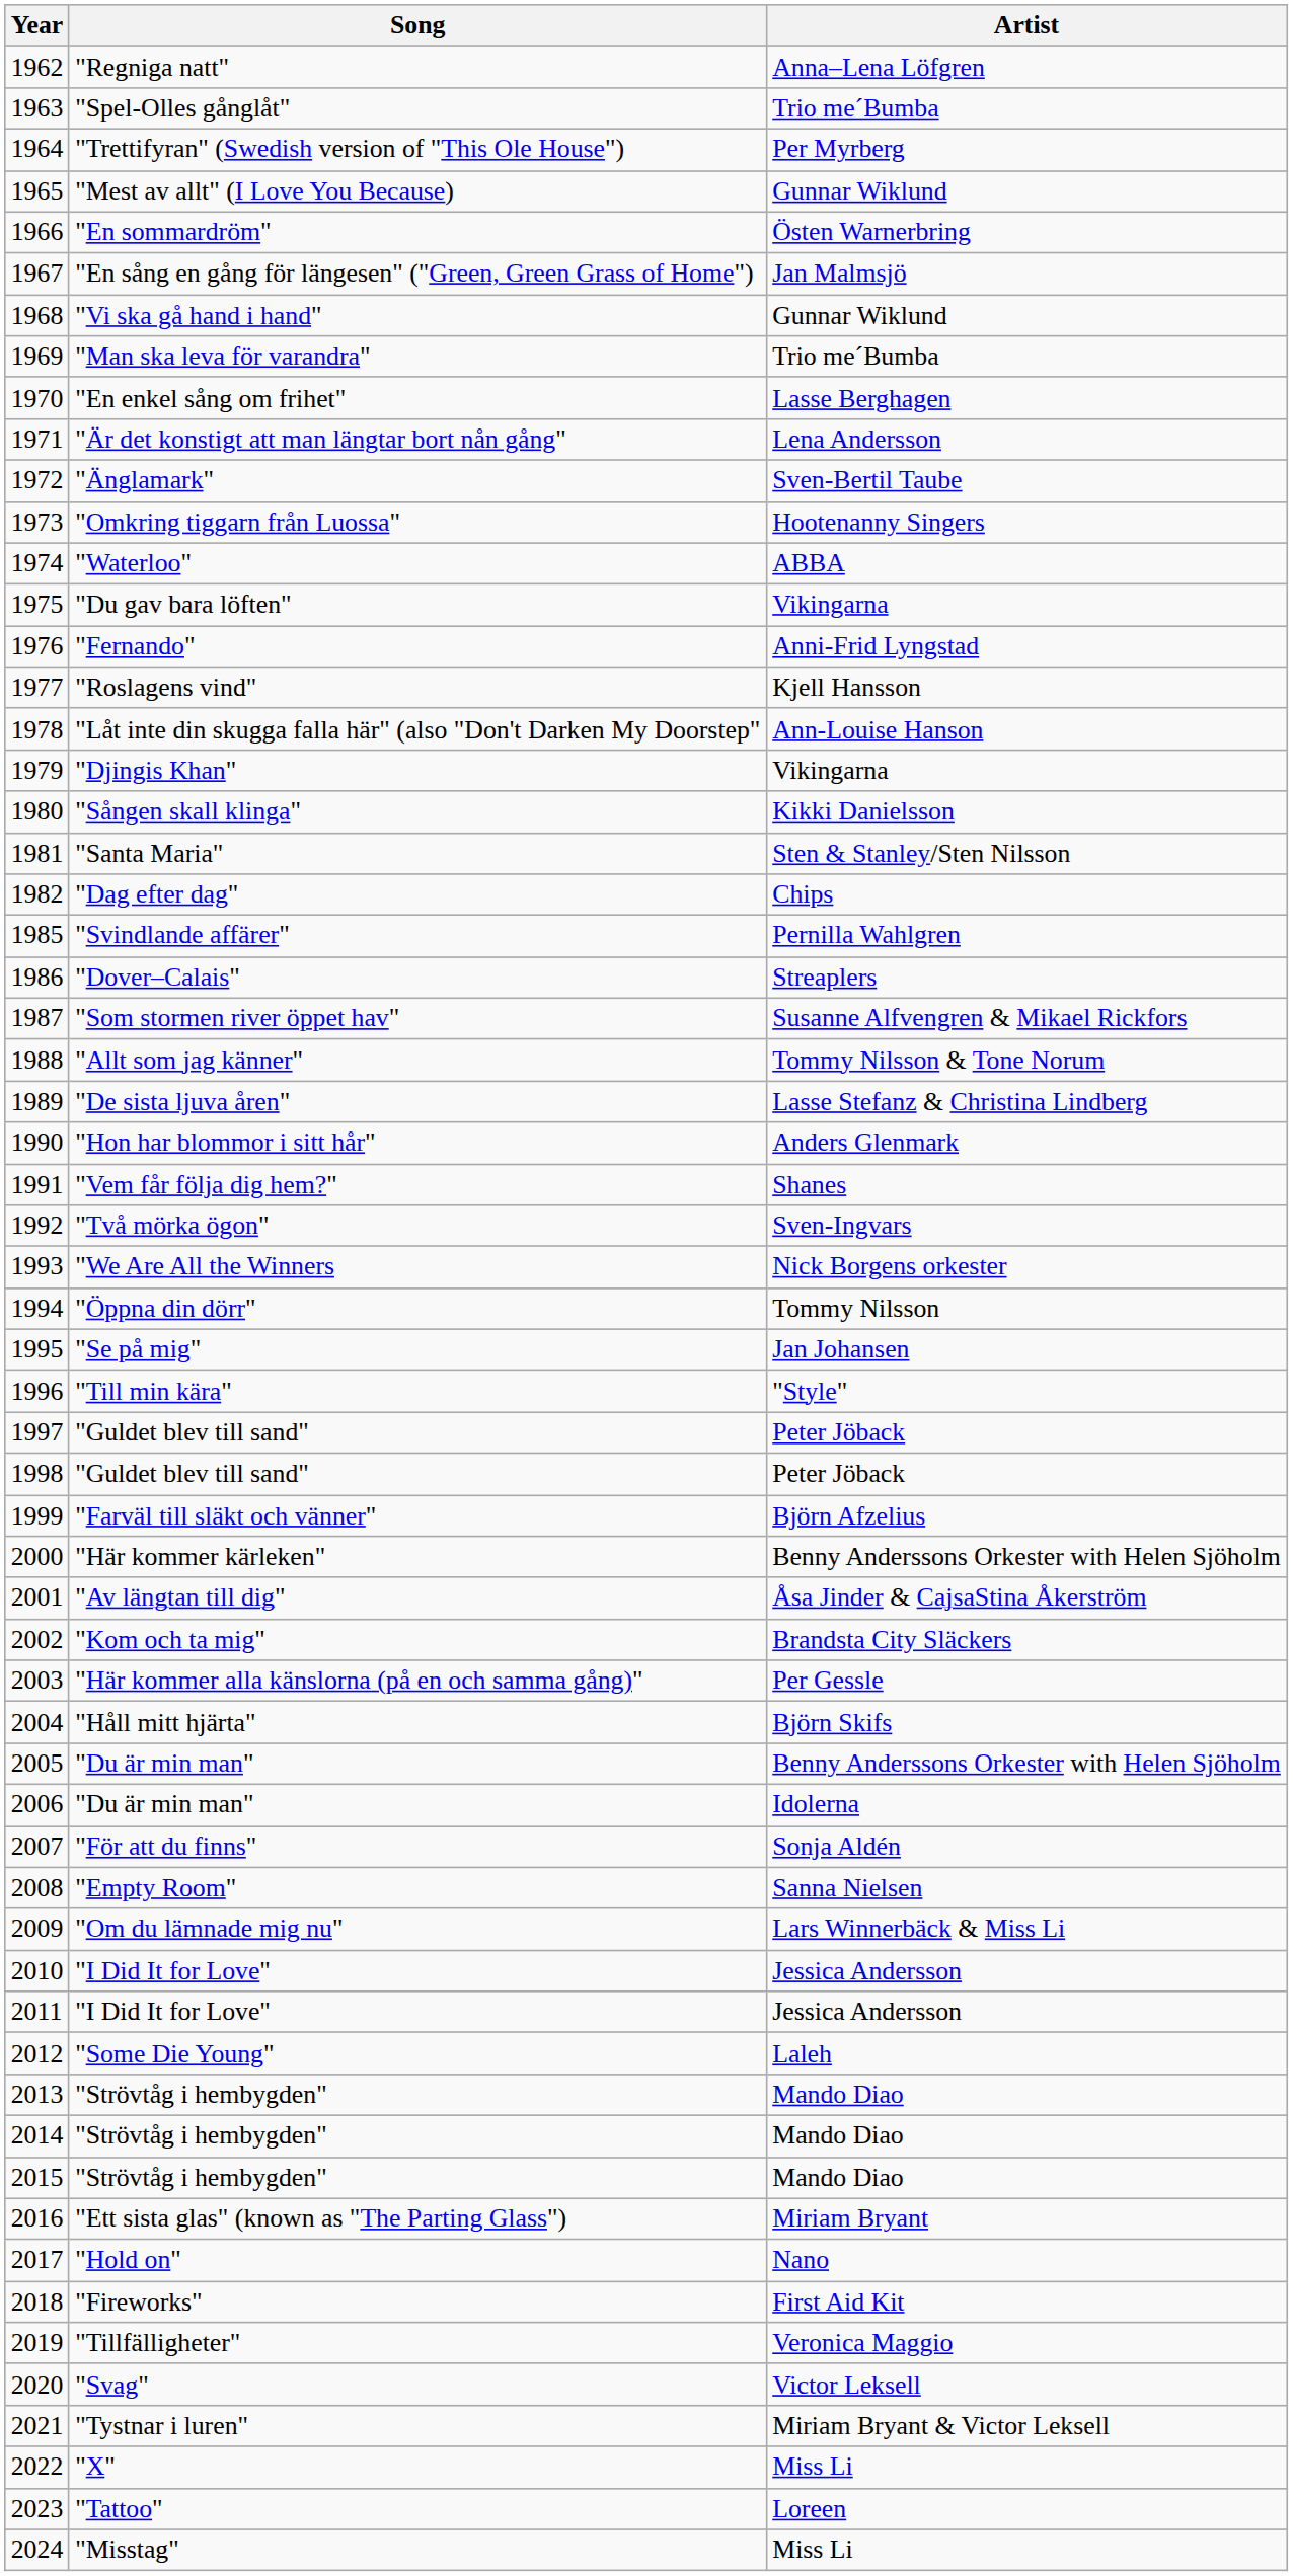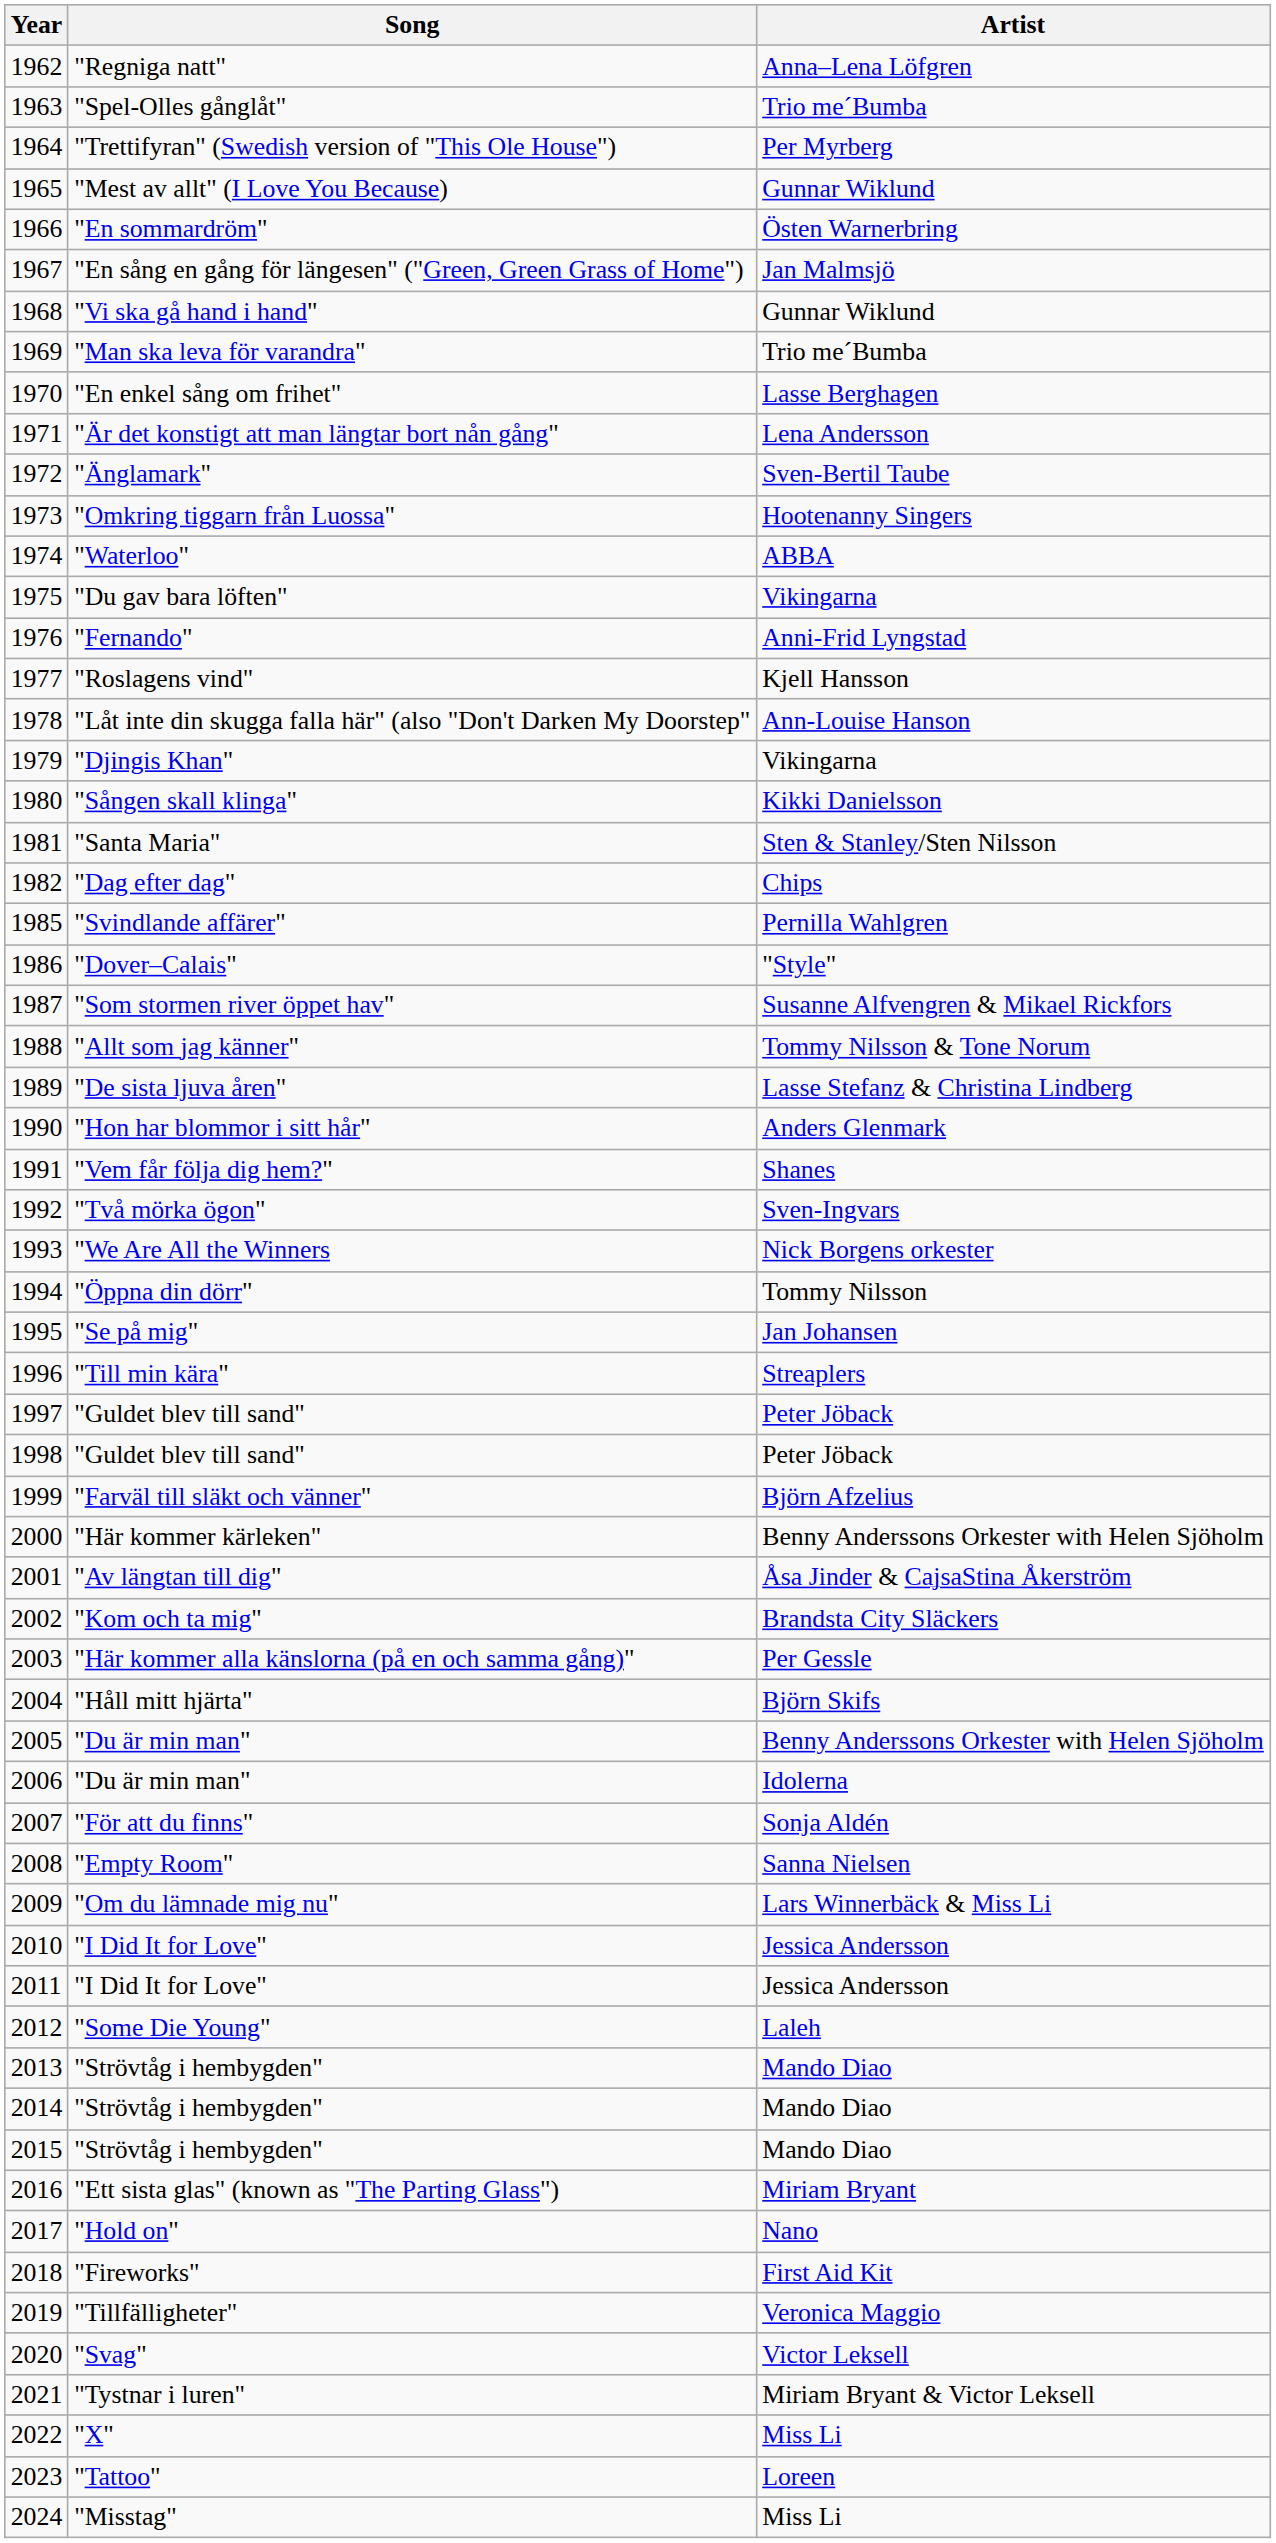"Dover–Calais" | Artist: Streaplers -> "Style"
"Till min kära" | Artist: "Style" -> Streaplers
